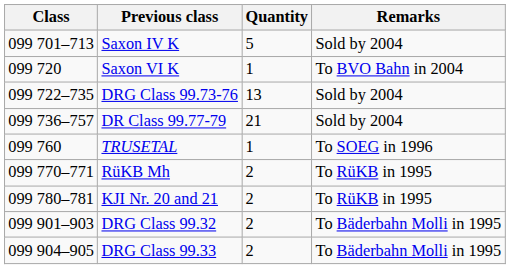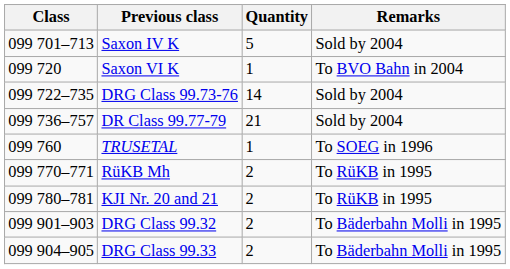DRG Class 99.73-76 | Quantity: 13 -> 14
